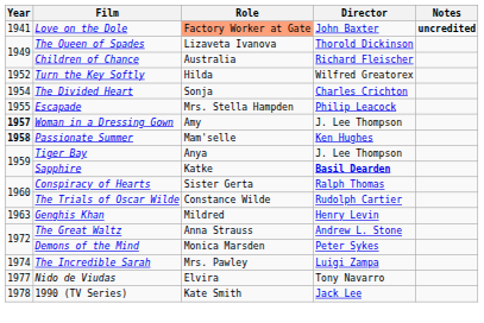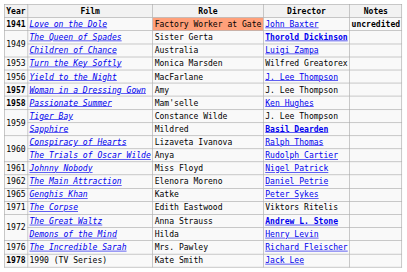Love on the Dole | Year: normal -> bold
The Queen of Spades | Role: Lizaveta Ivanova -> Sister Gerta
The Queen of Spades | Director: normal -> bold
Children of Chance | Director: Richard Fleischer -> Luigi Zampa
Turn the Key Softly | Year: 1952 -> 1953
Turn the Key Softly | Role: Hilda -> Monica Marsden
- row: 1954 | The Divided Heart | Sonja | Charles Crichton
- row: 1955 | Escapade | Mrs. Stella Hampden | Philip Leacock
+ row: 1956 | Yield to the Night | MacFarlane | J. Lee Thompson
Tiger Bay | Role: Anya -> Constance Wilde
Sapphire | Role: Katke -> Mildred
Conspiracy of Hearts | Role: Sister Gerta -> Lizaveta Ivanova
The Trials of Oscar Wilde | Role: Constance Wilde -> Anya
+ row: 1961 | Johnny Nobody | Miss Floyd | Nigel Patrick
+ row: 1962 | The Main Attraction | Elenora Moreno | Daniel Petrie
Genghis Khan | Year: 1963 -> 1965
Genghis Khan | Role: Mildred -> Katke
Genghis Khan | Director: Henry Levin -> Peter Sykes
+ row: 1971 | The Corpse | Edith Eastwood | Viktors Ritelis
The Great Waltz | Director: normal -> bold
Demons of the Mind | Role: Monica Marsden -> Hilda
Demons of the Mind | Director: Peter Sykes -> Henry Levin
The Incredible Sarah | Year: 1974 -> 1976
The Incredible Sarah | Director: Luigi Zampa -> Richard Fleischer
- row: 1977 | Nido de Viudas | Elvira | Tony Navarro
1990 (TV Series) | Year: normal -> bold
